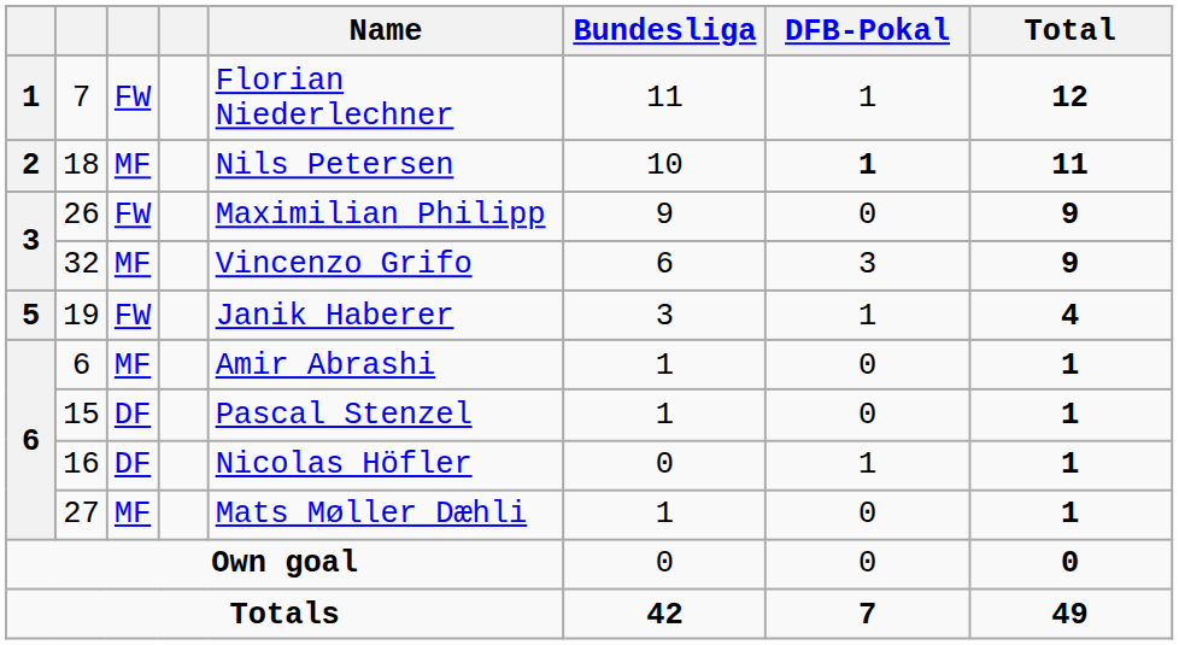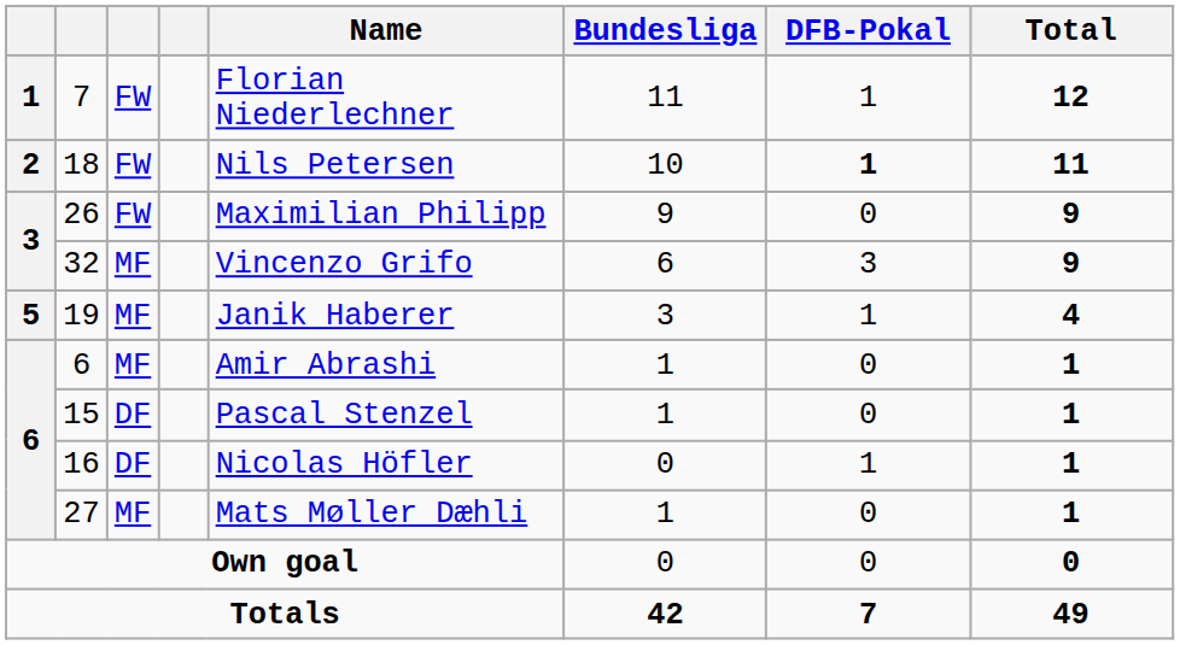18 | column 3: MF -> FW
19 | column 3: FW -> MF
